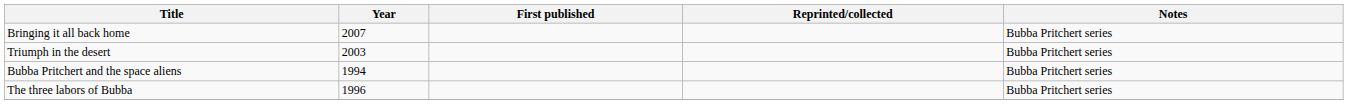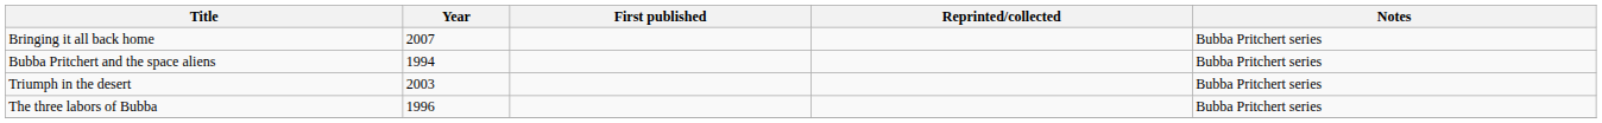rows swapped: Triumph in the desert <-> Bubba Pritchert and the space aliens
